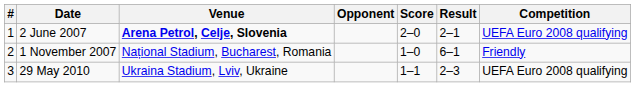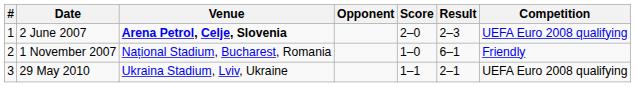2 June 2007 | Result: 2–1 -> 2–3
29 May 2010 | Result: 2–3 -> 2–1
